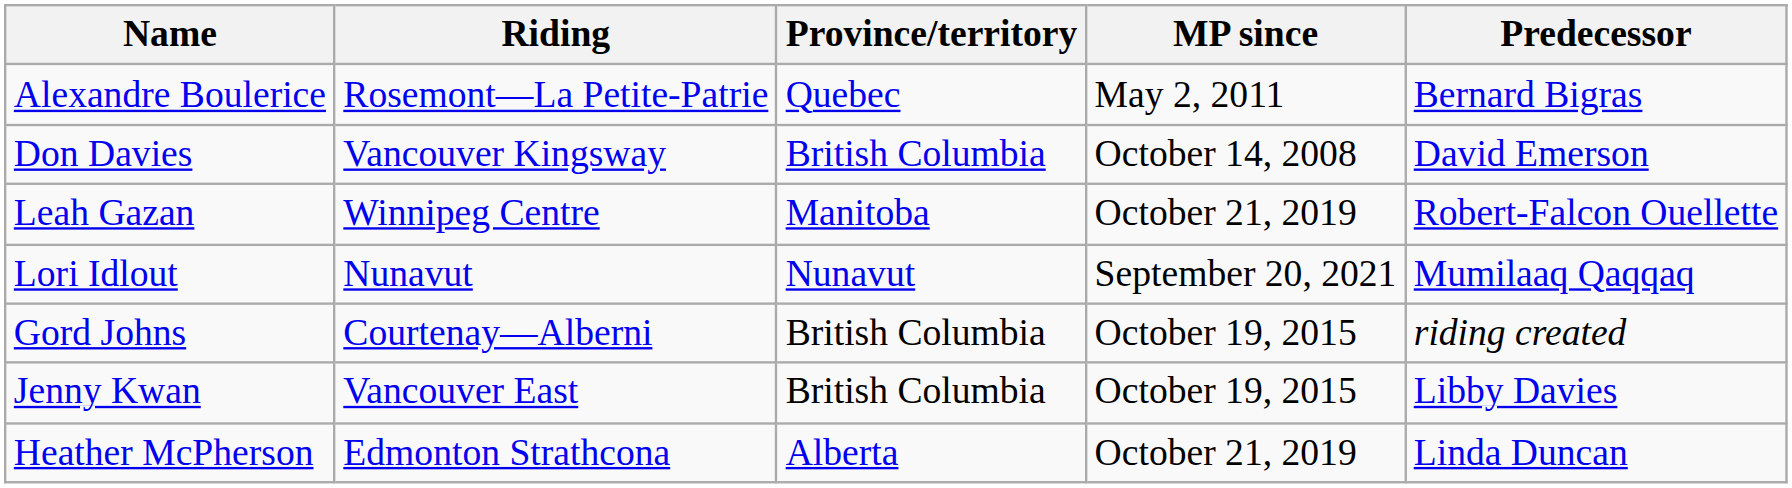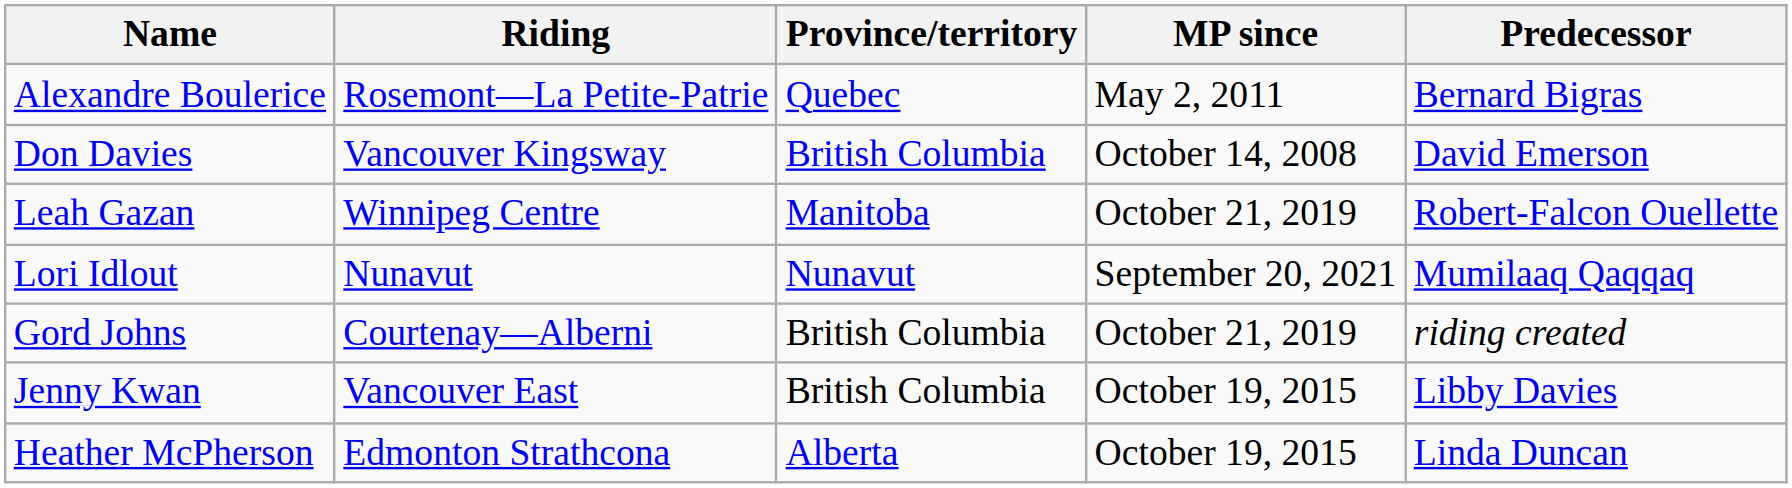Gord Johns | MP since: October 19, 2015 -> October 21, 2019
Heather McPherson | MP since: October 21, 2019 -> October 19, 2015
